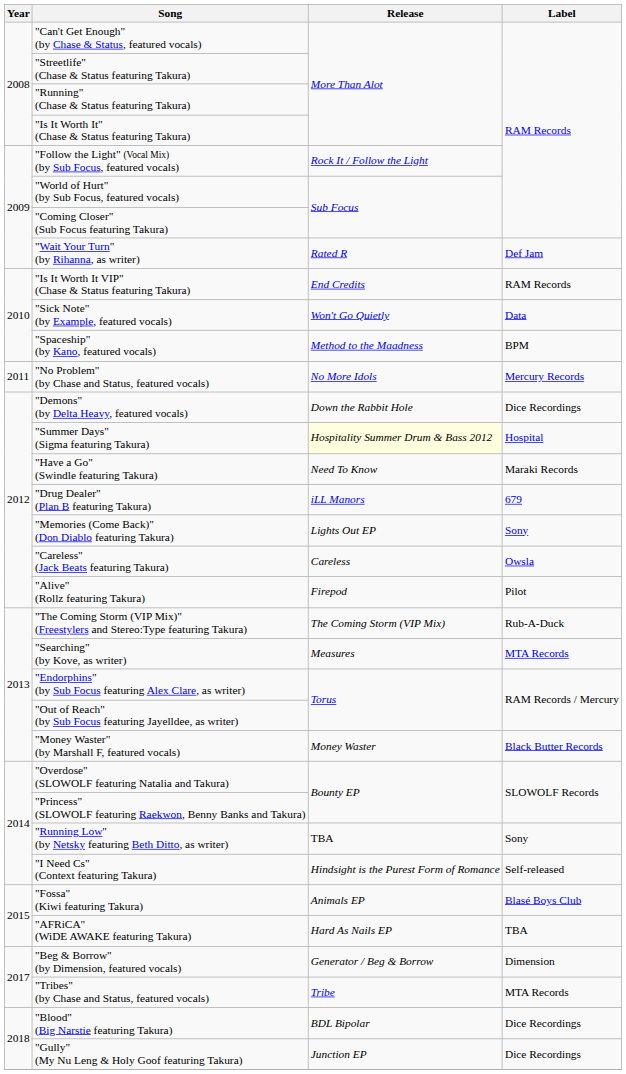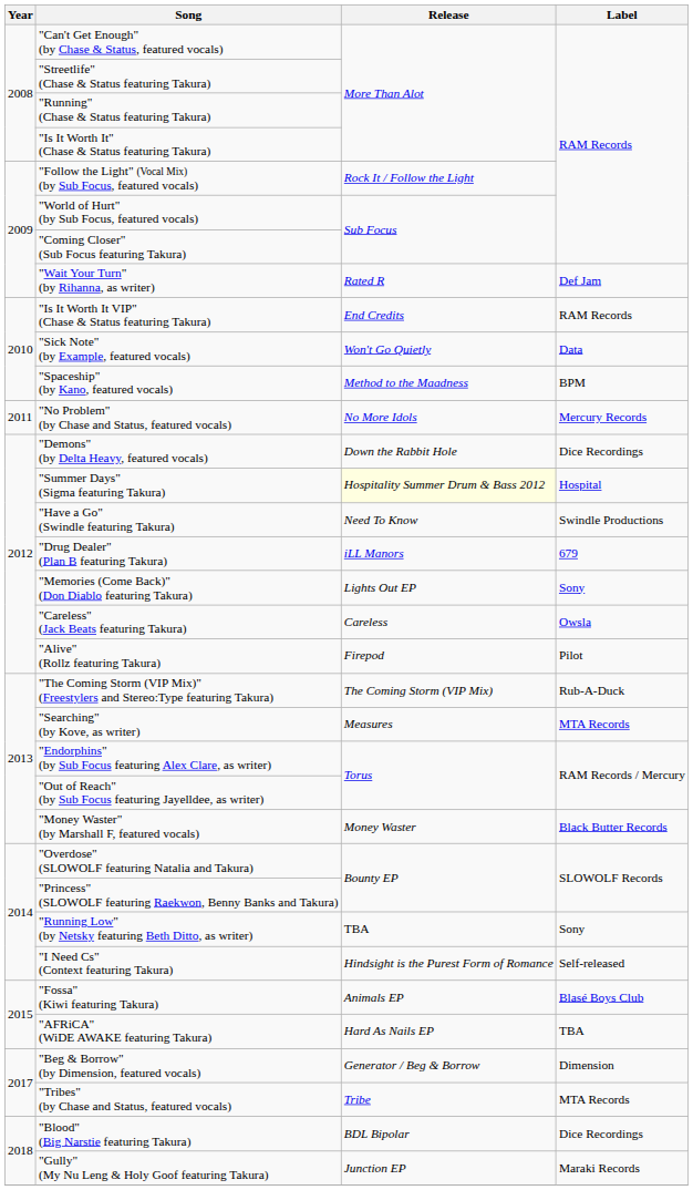"Have a Go" (Swindle featuring Takura) | Label: Maraki Records -> Swindle Productions
"Gully" (My Nu Leng & Holy Goof featuring Takura) | Label: Dice Recordings -> Maraki Records
